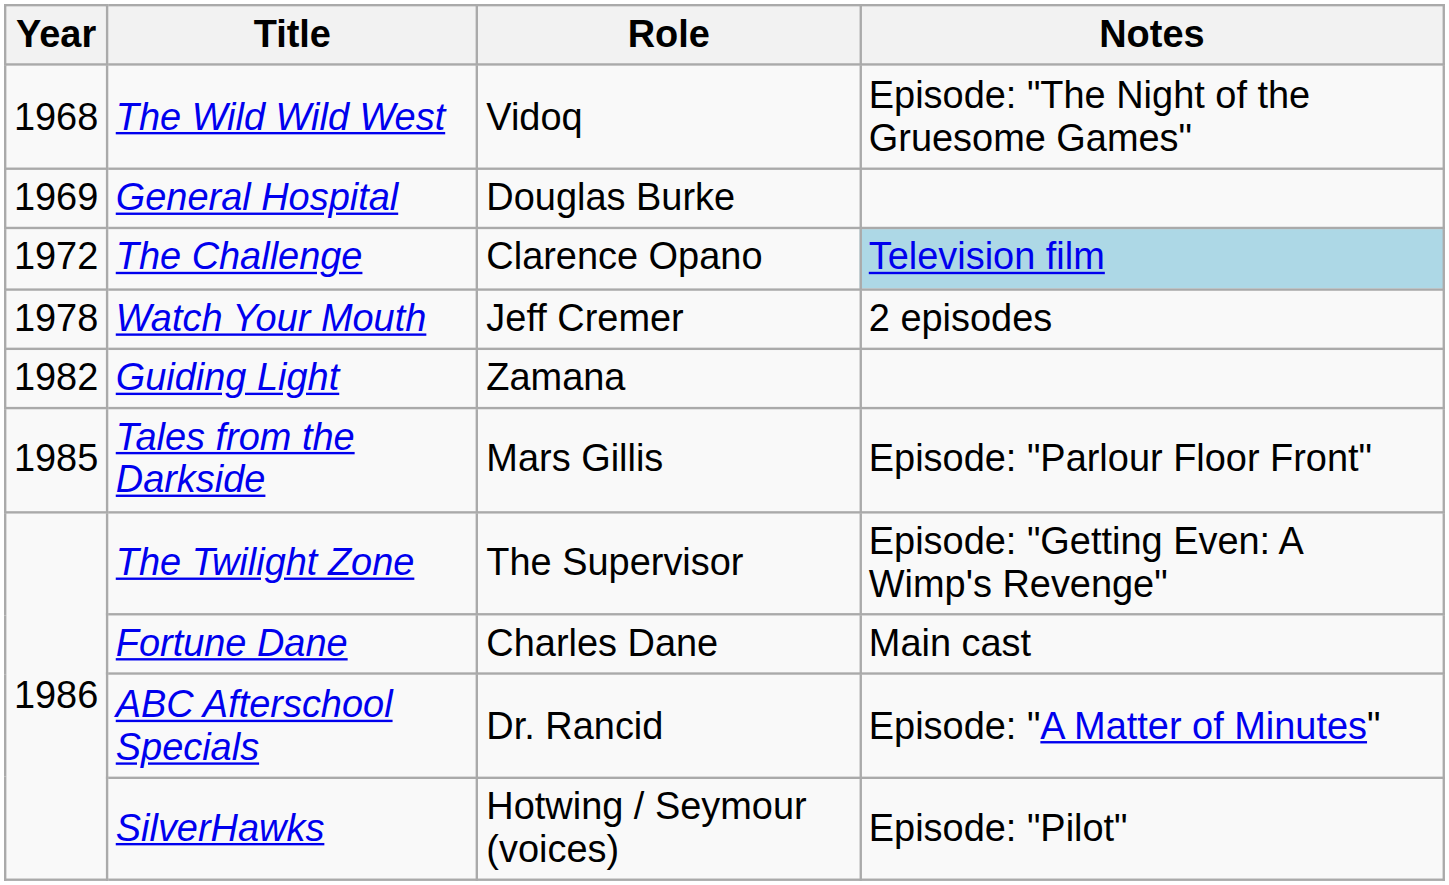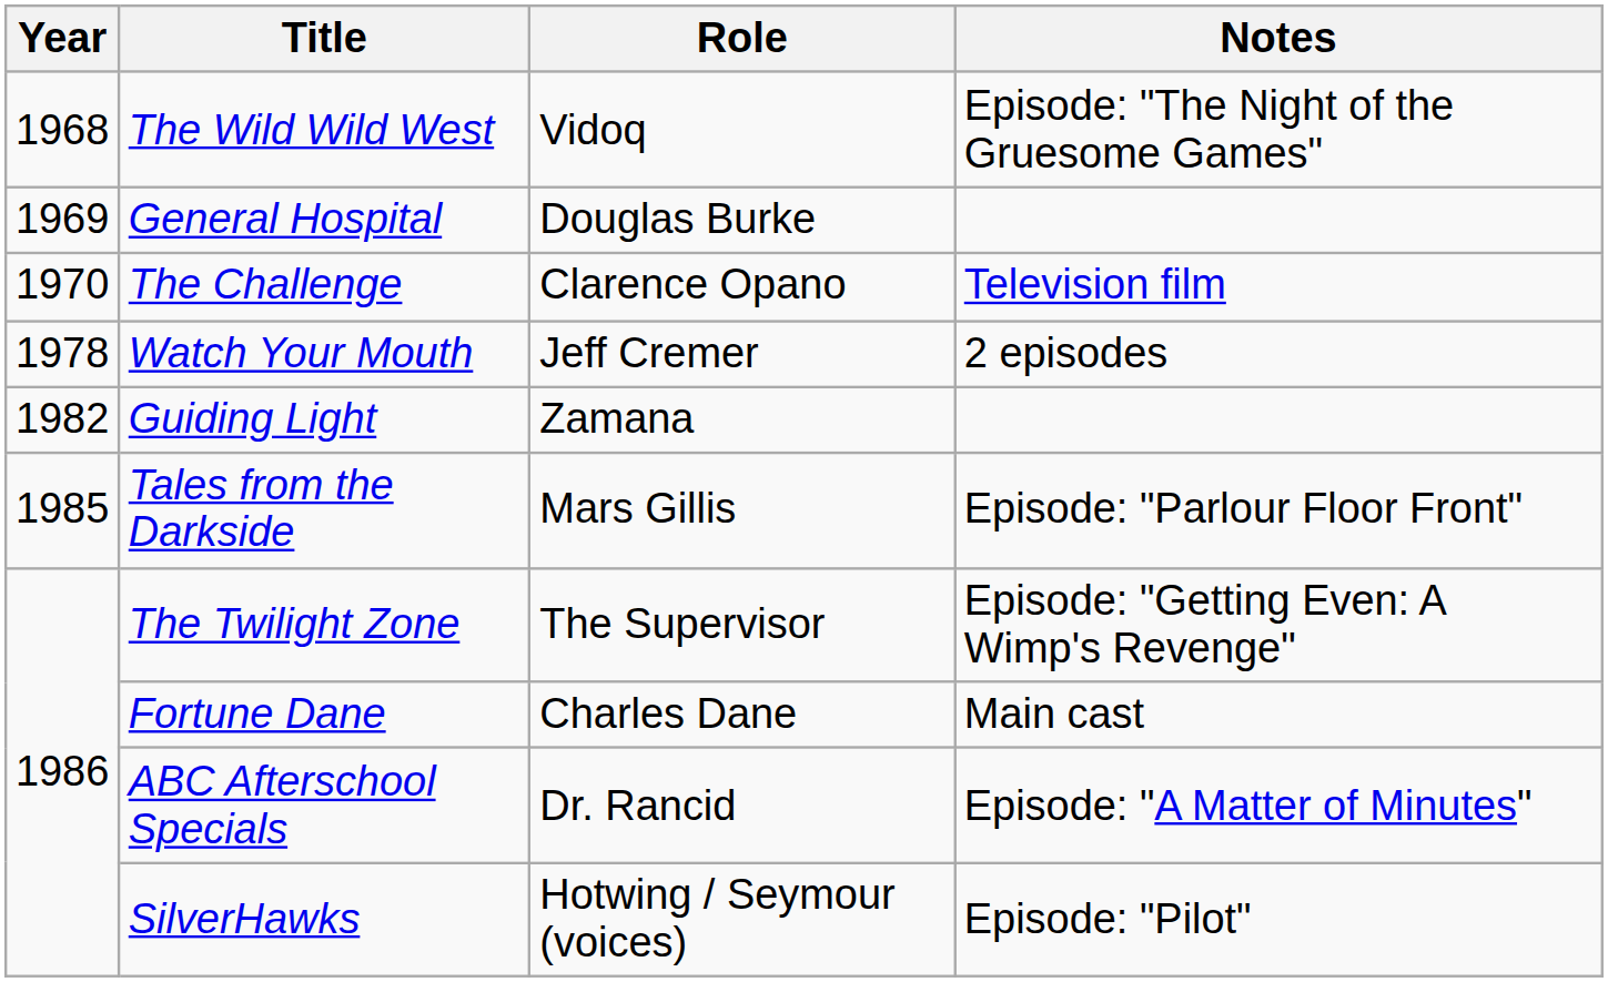The Challenge | Year: 1972 -> 1970
The Challenge | Notes: lightblue background -> no background
